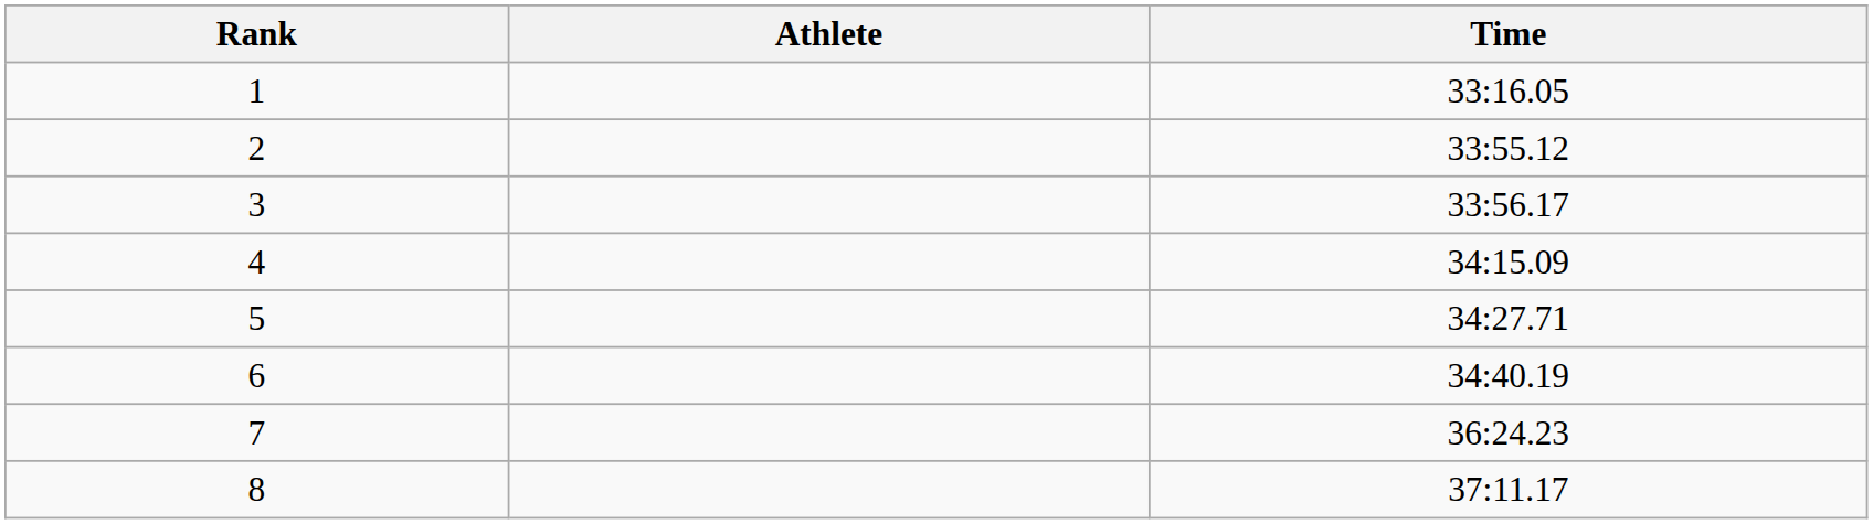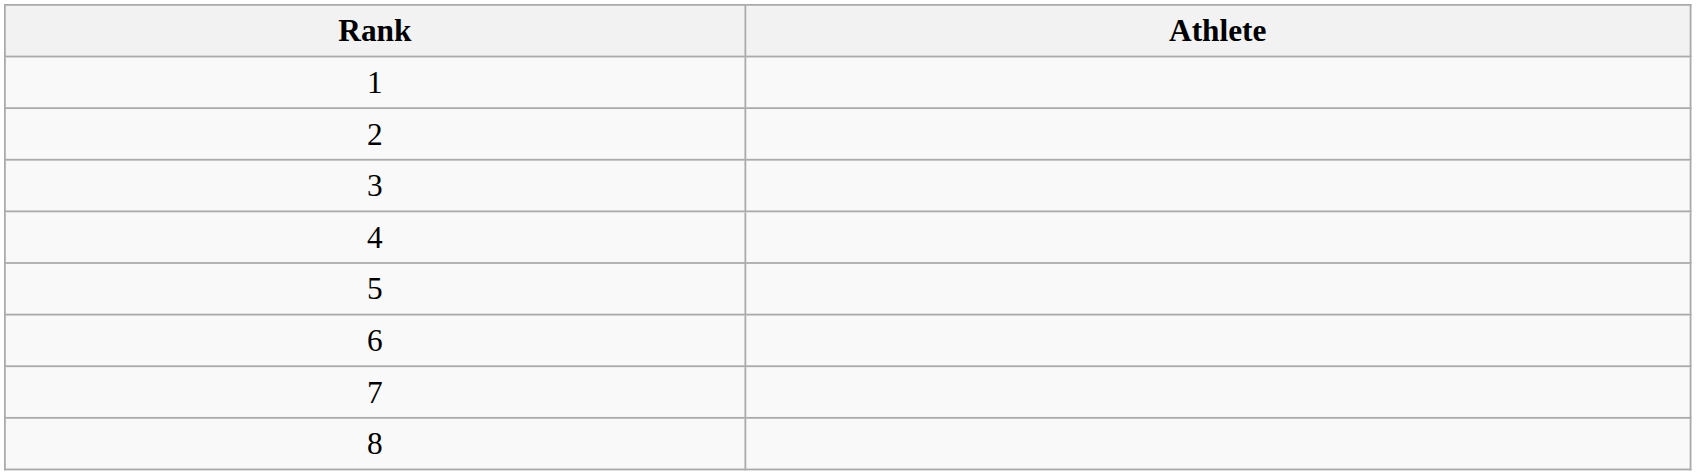- column: Time | 33:16.05 | 33:55.12 | 33:56.17 | 34:15.09 | 34:27.71 | 34:40.19 | 36:24.23 | 37:11.17
